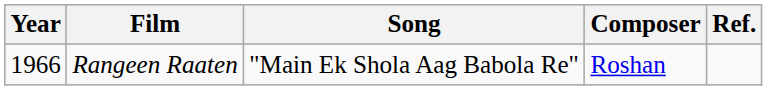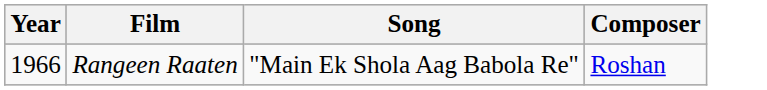- column: Ref.
